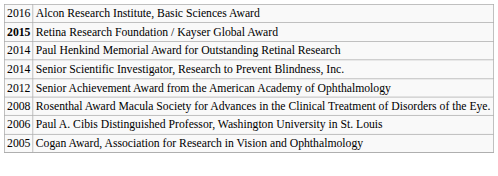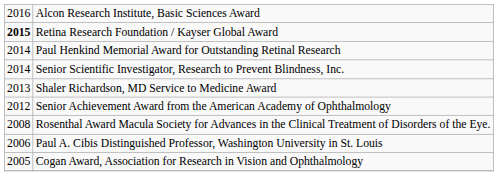+ row: 2013 | Shaler Richardson, MD Service to Medicine Award
